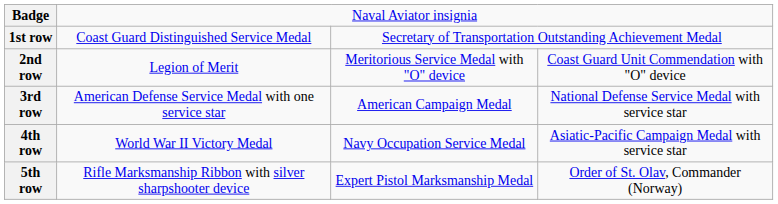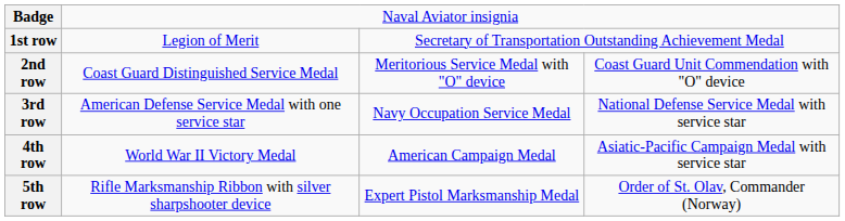1st row | column 2: Coast Guard Distinguished Service Medal -> Legion of Merit
2nd row | column 2: Legion of Merit -> Coast Guard Distinguished Service Medal
3rd row | column 3: American Campaign Medal -> Navy Occupation Service Medal
4th row | column 3: Navy Occupation Service Medal -> American Campaign Medal
